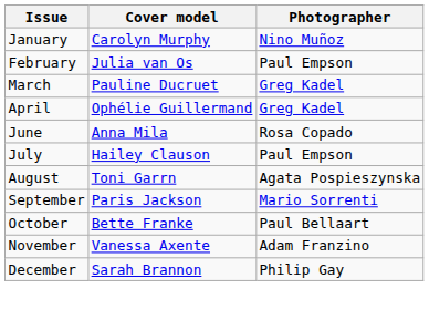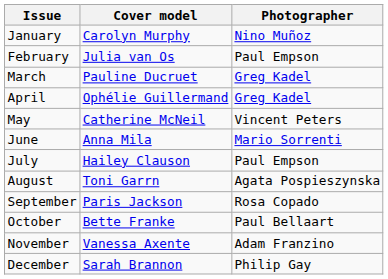+ row: May | Catherine McNeil | Vincent Peters
June | Photographer: Rosa Copado -> Mario Sorrenti
September | Photographer: Mario Sorrenti -> Rosa Copado
